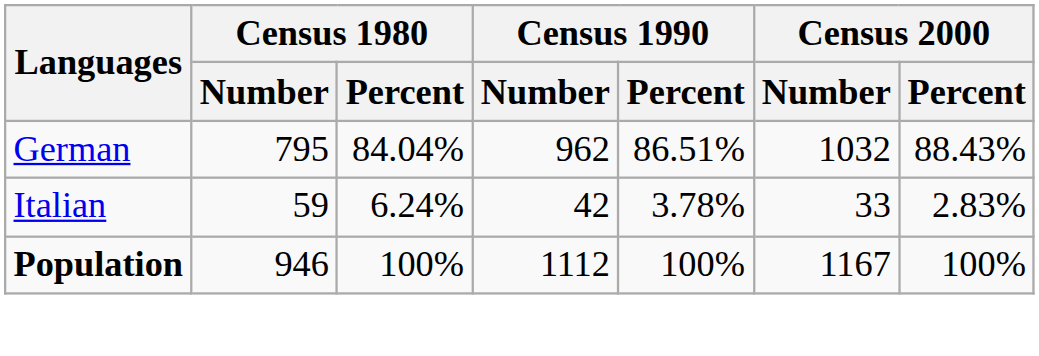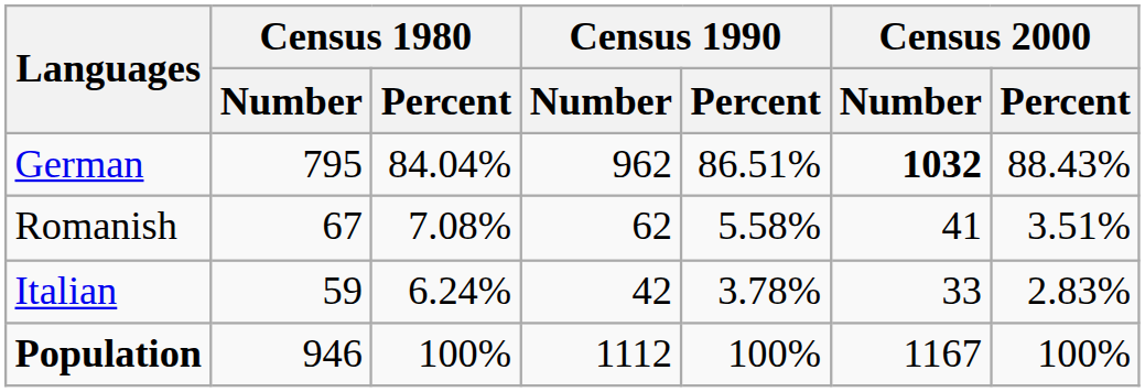German | Census 2000 / Number: normal -> bold
+ row: Romanish | 67 | 7.08% | 62 | 5.58% | 41 | 3.51%
